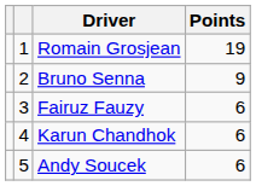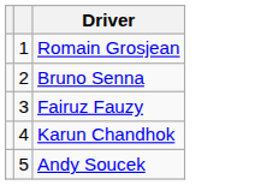- column: Points | 19 | 9 | 6 | 6 | 6
